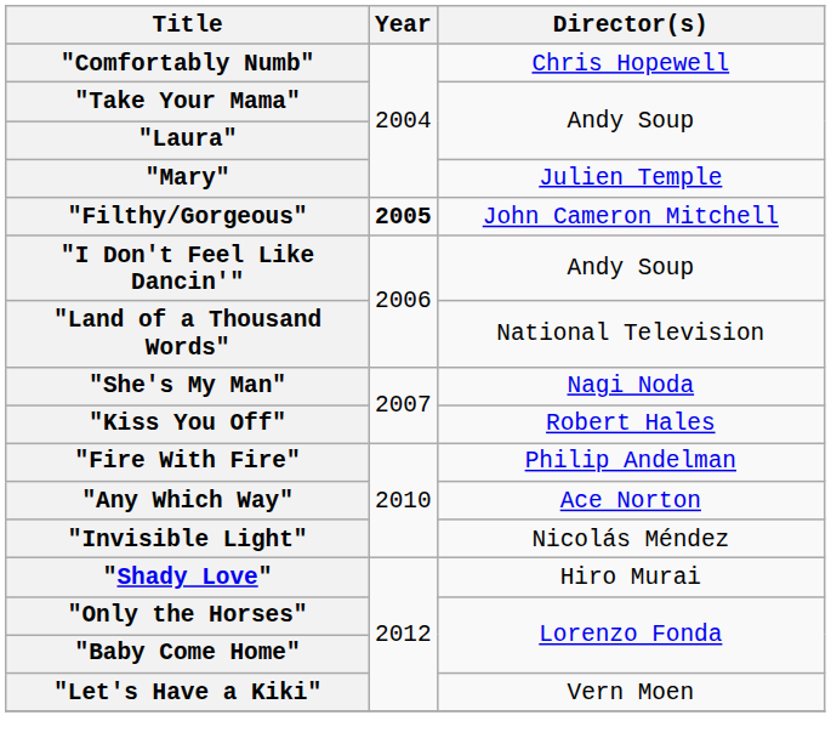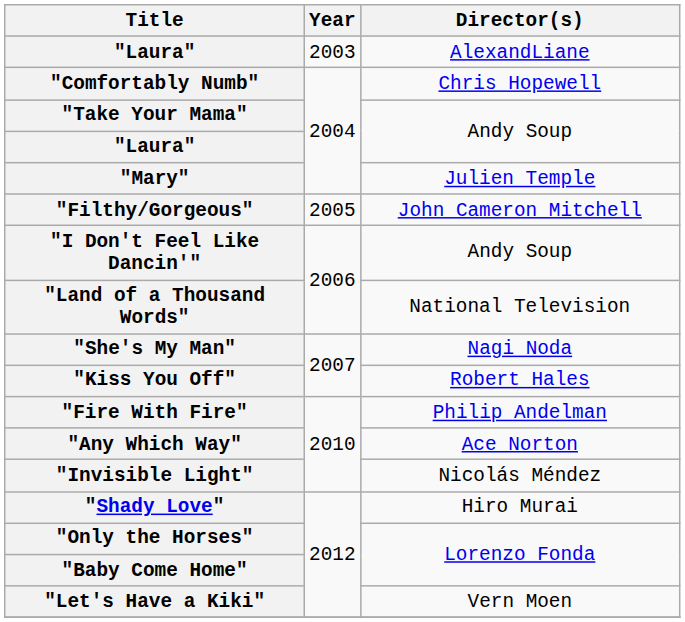+ row: "Laura" | 2003 | AlexandLiane
"Filthy/Gorgeous" | Year: bold -> normal
